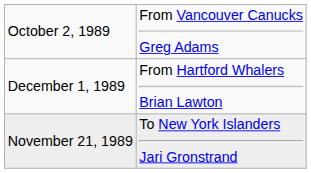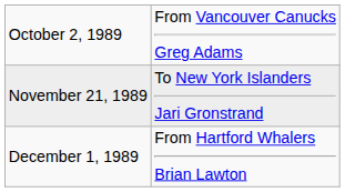rows swapped: November 21, 1989 <-> December 1, 1989
